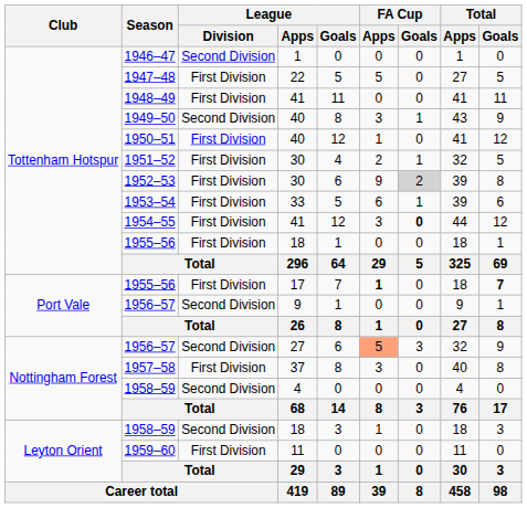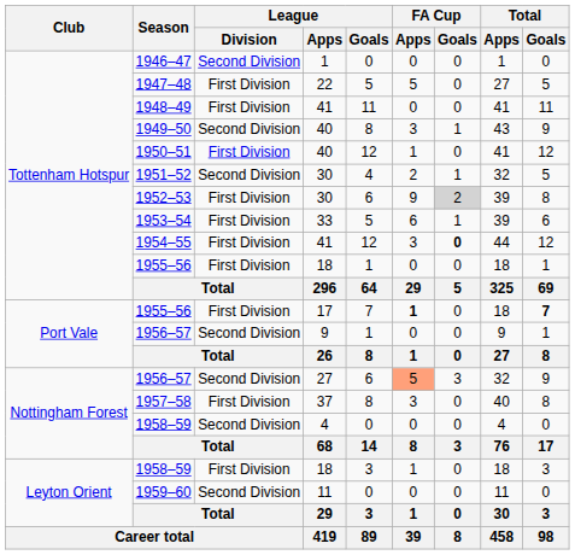1951–52 | League / Division: First Division -> Second Division
1958–59 / 18 | League / Division: Second Division -> First Division
1959–60 | League / Division: First Division -> Second Division
